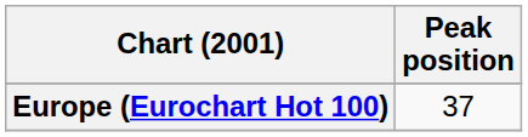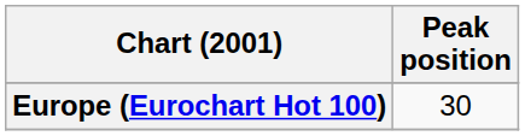Europe (Eurochart Hot 100) | Peak position: 37 -> 30
